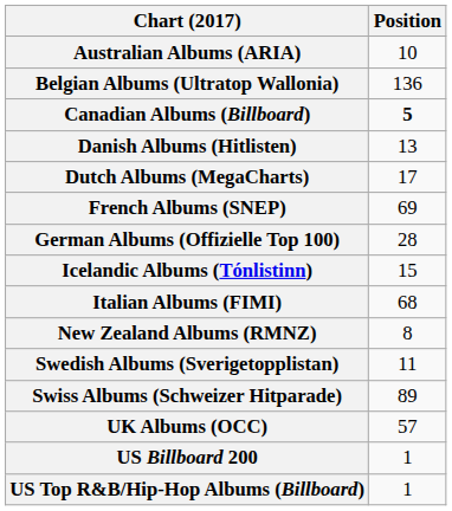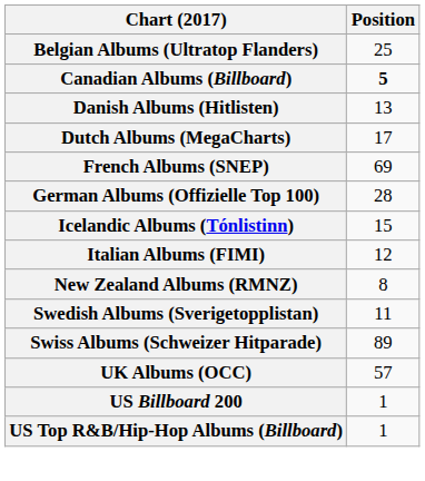- row: Australian Albums (ARIA) | 10
+ row: Belgian Albums (Ultratop Flanders) | 25
- row: Belgian Albums (Ultratop Wallonia) | 136
Italian Albums (FIMI) | Position: 68 -> 12
